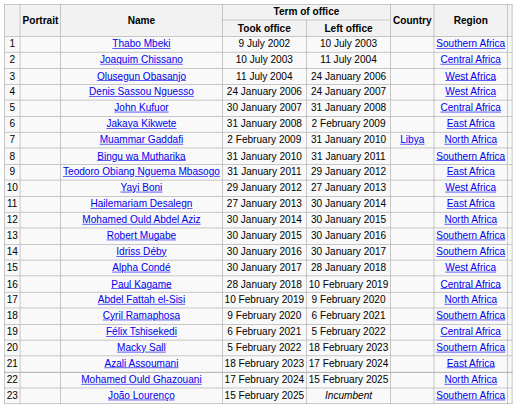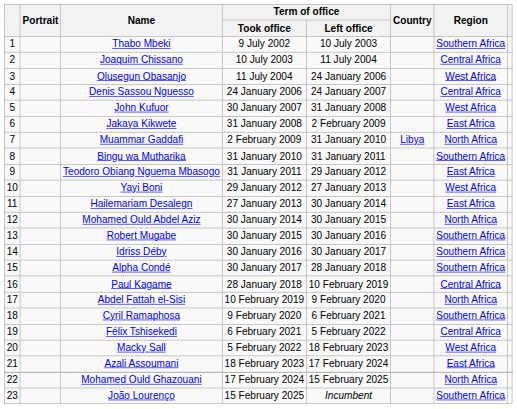Denis Sassou Nguesso | Region: West Africa -> Central Africa
John Kufuor | Region: Central Africa -> West Africa
Alpha Condé | Region: West Africa -> Southern Africa
Macky Sall | Region: Southern Africa -> West Africa
